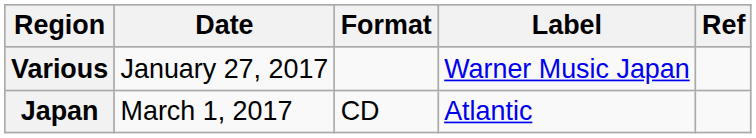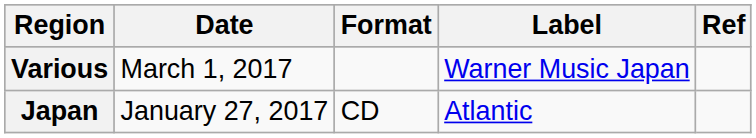Various | Date: January 27, 2017 -> March 1, 2017
Japan | Date: March 1, 2017 -> January 27, 2017
